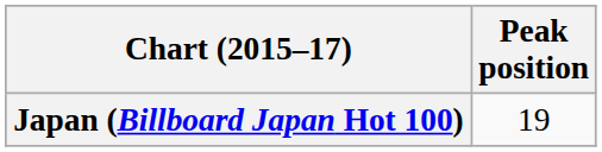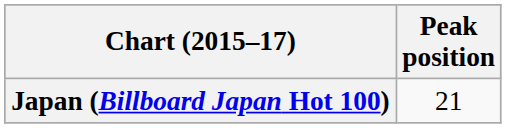Japan (Billboard Japan Hot 100) | Peak position: 19 -> 21
